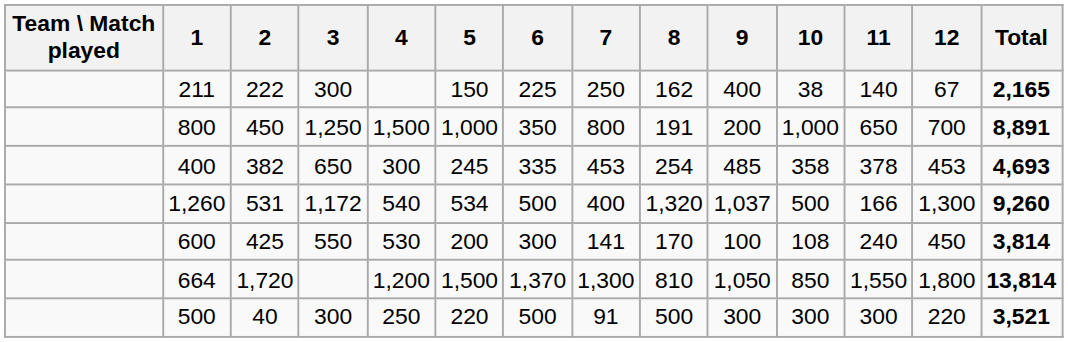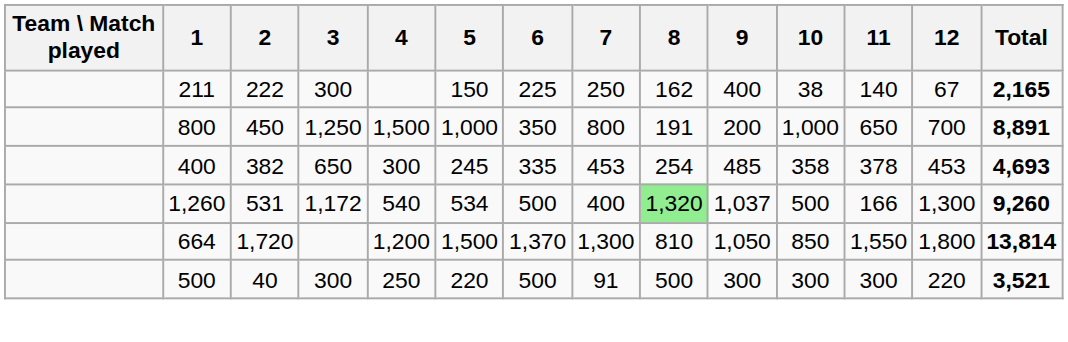1,260 | 8: no background -> lightgreen background
- row: 600 | 425 | 550 | 530 | 200 | 300 | 141 | 170 | 100 | 108 | 240 | 450 | 3,814
